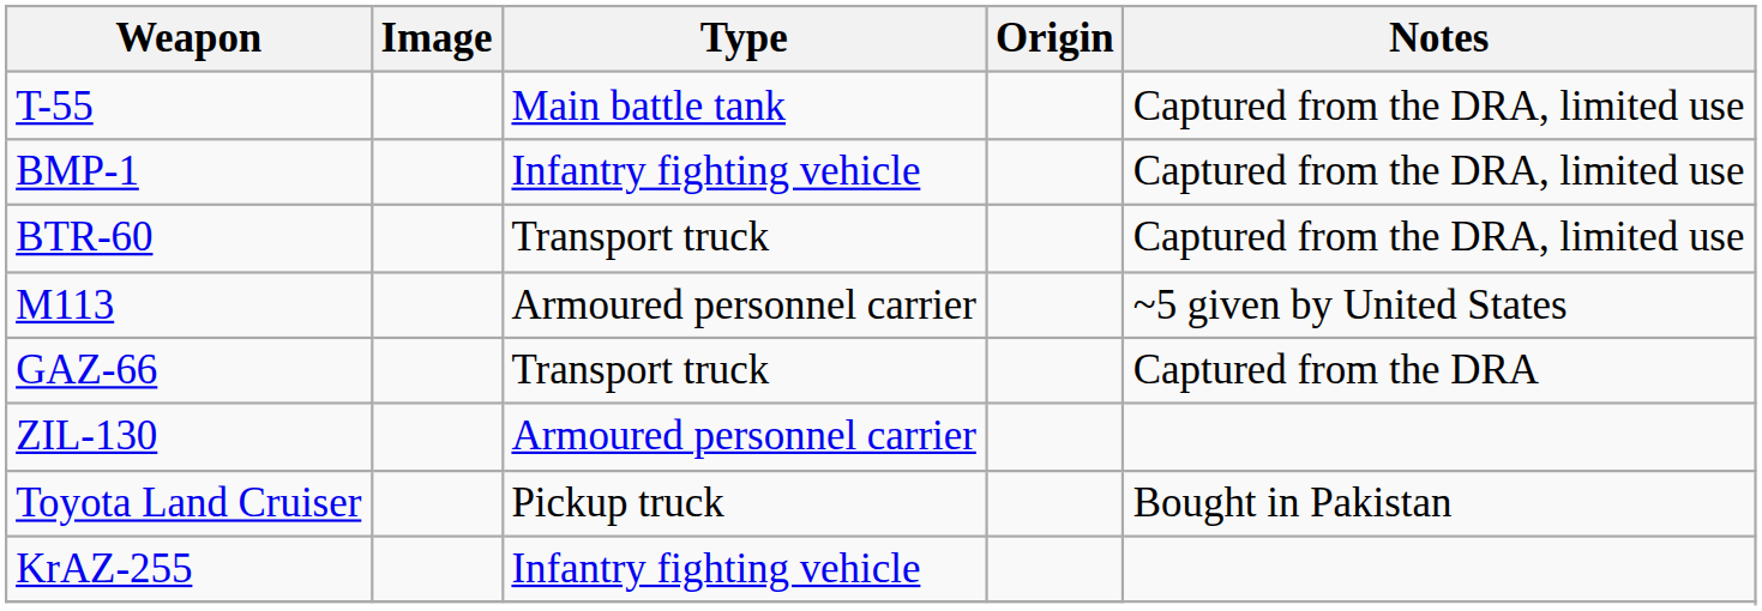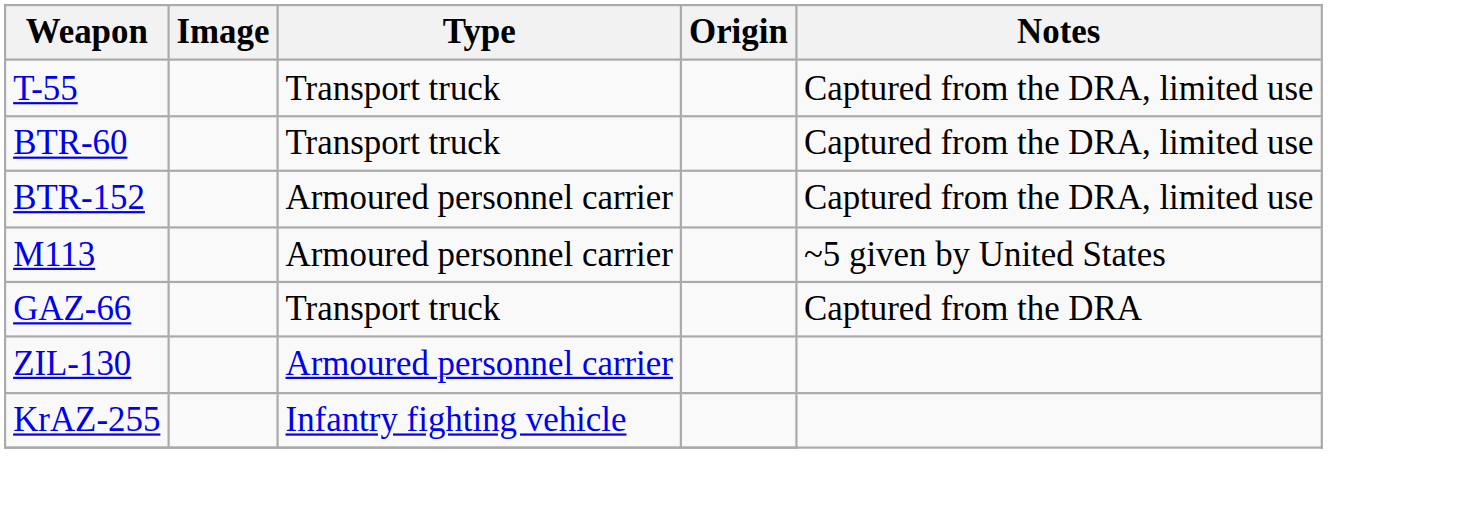T-55 | Type: Main battle tank -> Transport truck
- row: BMP-1 | Infantry fighting vehicle | Captured from the DRA, limited use
+ row: BTR-152 | Armoured personnel carrier | Captured from the DRA, limited use
- row: Toyota Land Cruiser | Pickup truck | Bought in Pakistan
